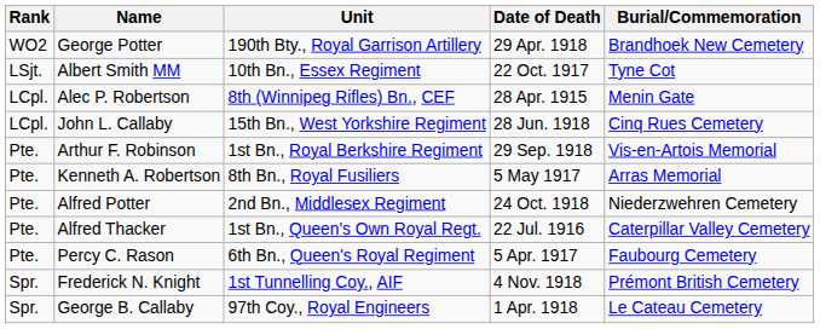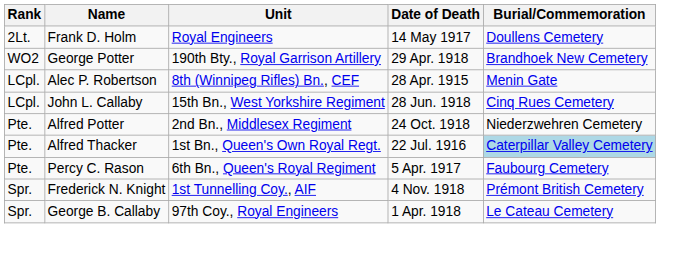+ row: 2Lt. | Frank D. Holm | Royal Engineers | 14 May 1917 | Doullens Cemetery
- row: LSjt. | Albert Smith MM | 10th Bn., Essex Regiment | 22 Oct. 1917 | Tyne Cot
- row: Pte. | Arthur F. Robinson | 1st Bn., Royal Berkshire Regiment | 29 Sep. 1918 | Vis-en-Artois Memorial
- row: Pte. | Kenneth A. Robertson | 8th Bn., Royal Fusiliers | 5 May 1917 | Arras Memorial
Alfred Thacker | Burial/Commemoration: no background -> lightblue background
